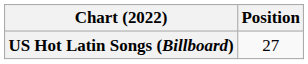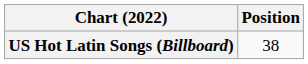US Hot Latin Songs (Billboard) | Position: 27 -> 38
